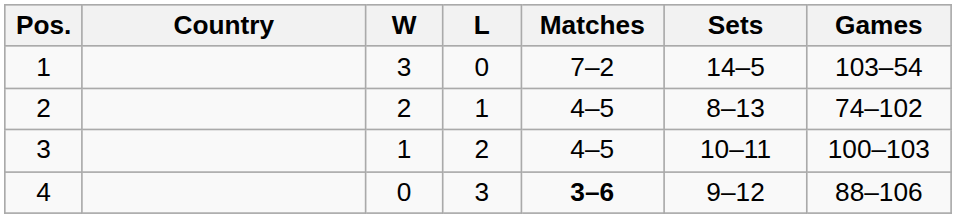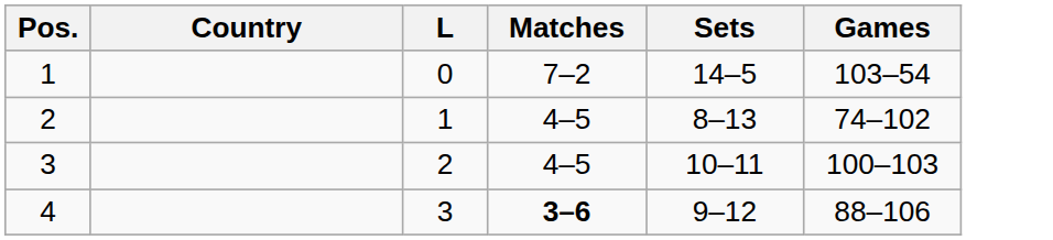- column: W | 3 | 2 | 1 | 0
